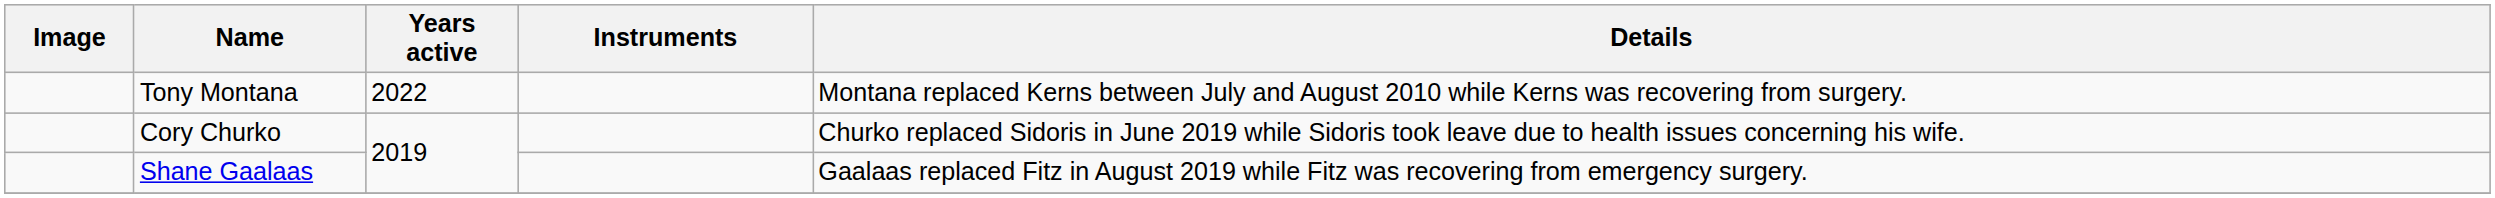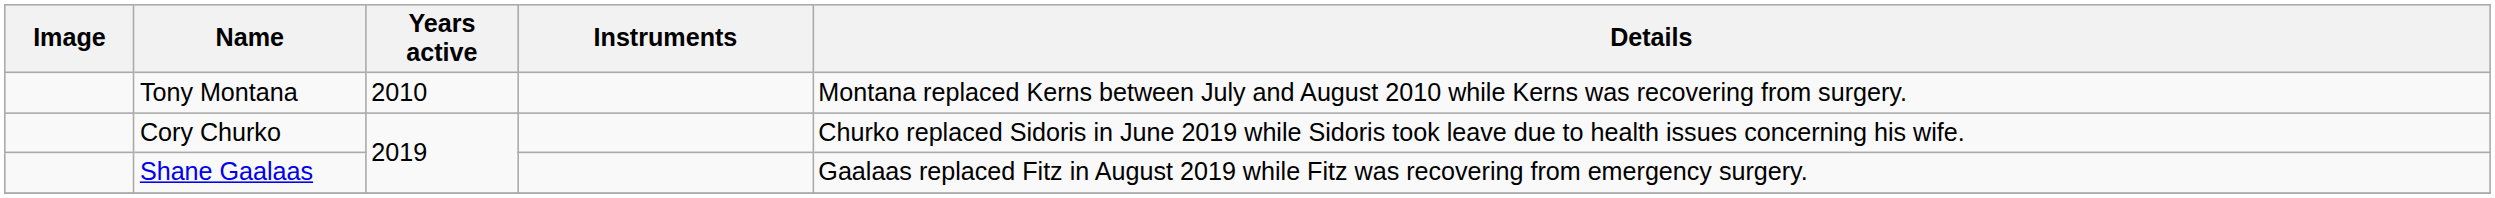Tony Montana | Years active: 2022 -> 2010
